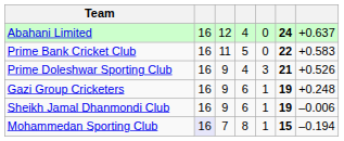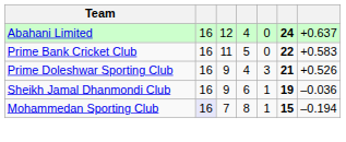- row: Gazi Group Cricketers | 16 | 9 | 6 | 1 | 19 | +0.248
Sheikh Jamal Dhanmondi Club | column 7: –0.006 -> –0.036
